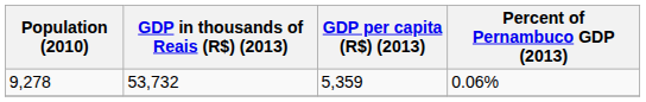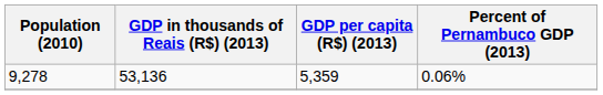9,278 | GDP in thousands of Reais (R$) (2013): 53,732 -> 53,136
